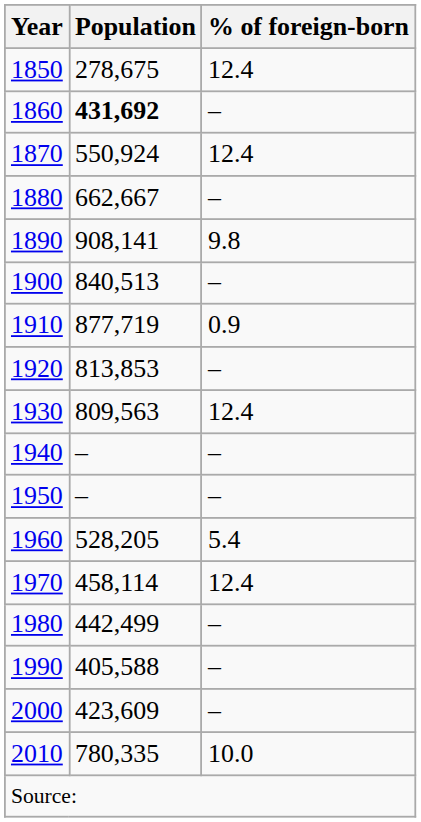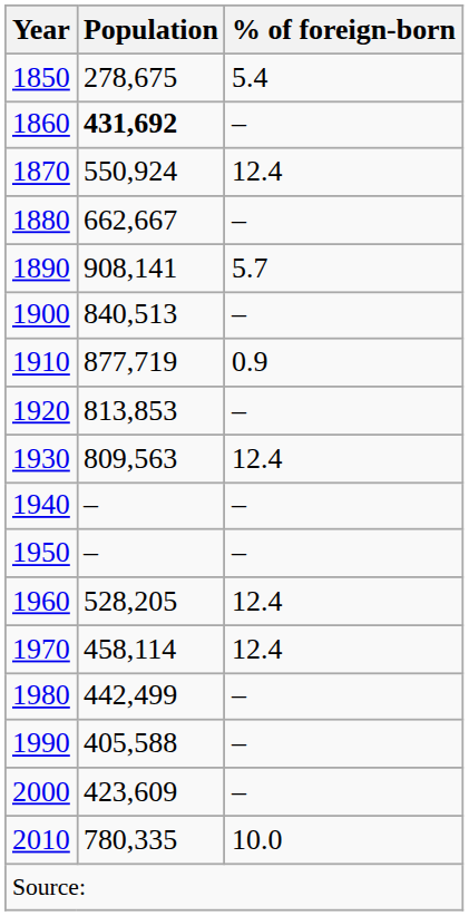1850 | % of foreign-born: 12.4 -> 5.4
1890 | % of foreign-born: 9.8 -> 5.7
1960 | % of foreign-born: 5.4 -> 12.4
